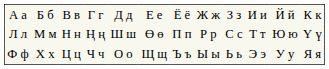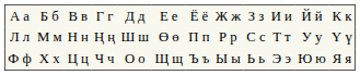Л л | column 11: Ю ю -> У у
Ф ф | column 11: У у -> Ю ю
